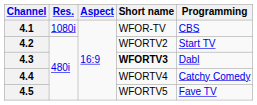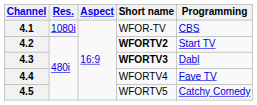4.2 | Short name: normal -> bold
4.4 | Programming: Catchy Comedy -> Fave TV
4.5 | Programming: Fave TV -> Catchy Comedy
